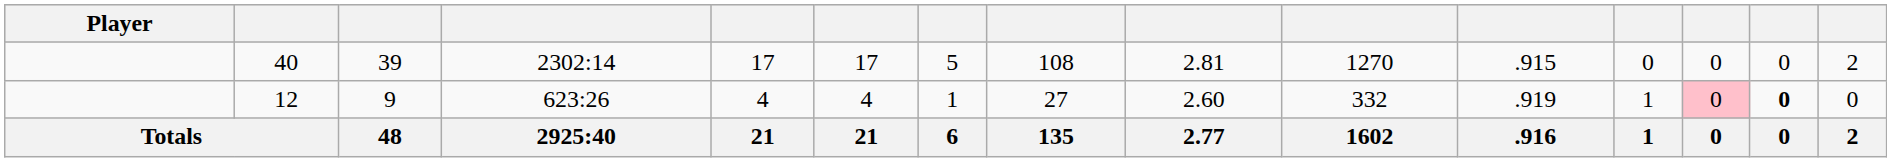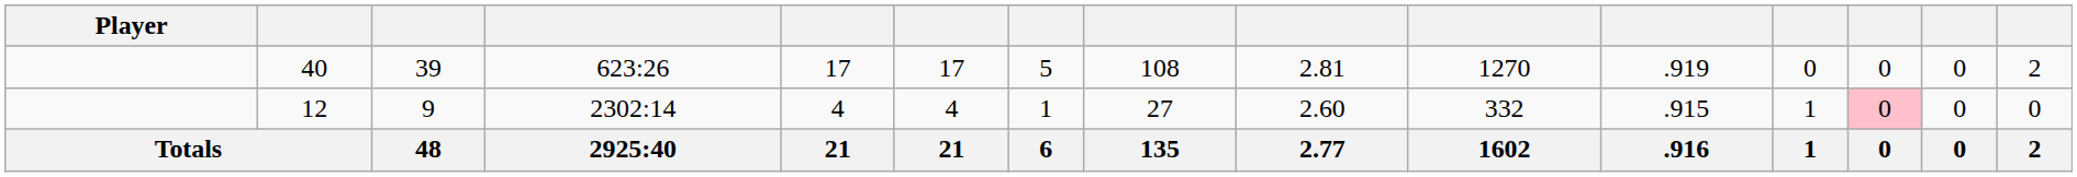40 | column 4: 2302:14 -> 623:26
40 | column 11: .915 -> .919
12 | column 4: 623:26 -> 2302:14
12 | column 11: .919 -> .915
12 | column 14: bold -> normal
